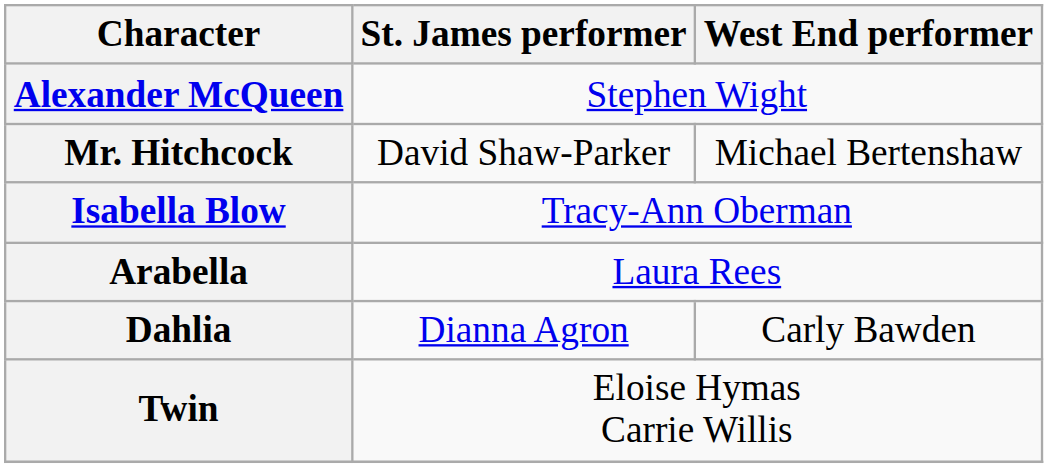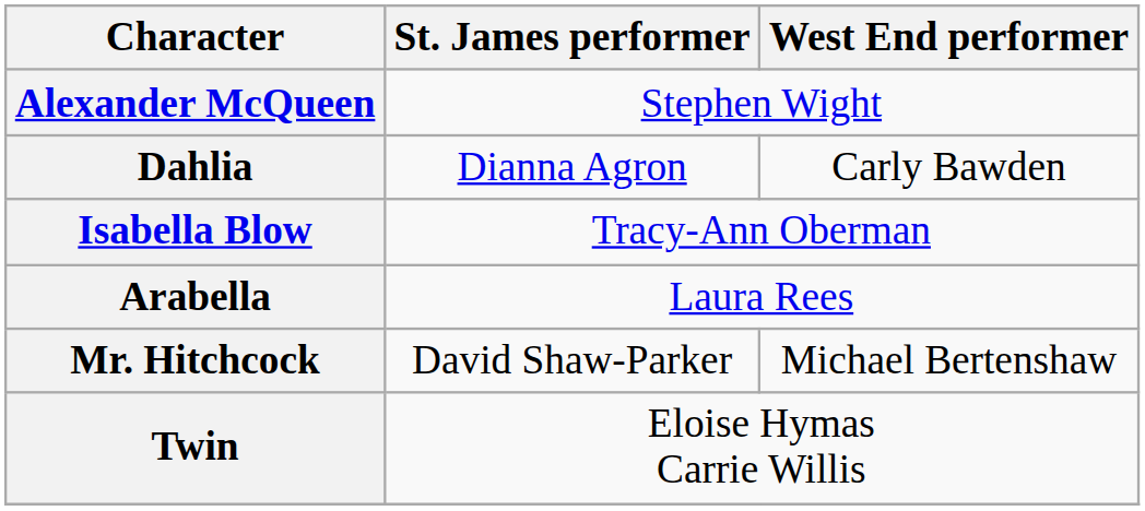rows swapped: Dahlia <-> Mr. Hitchcock
